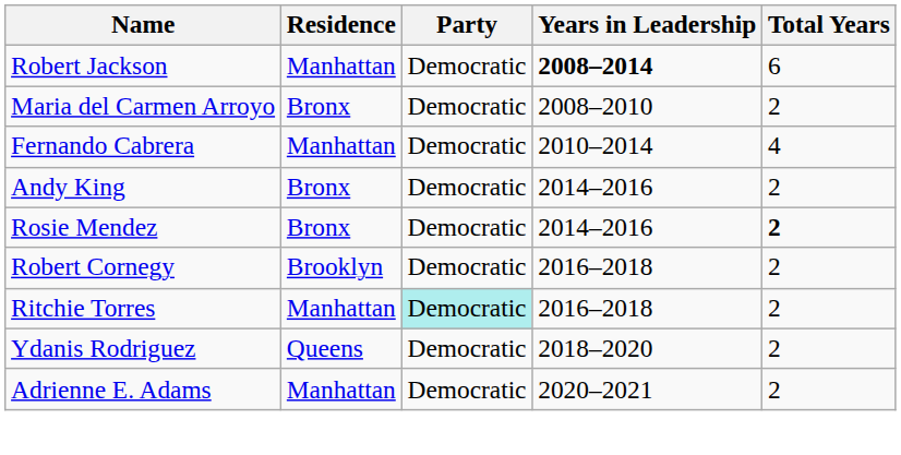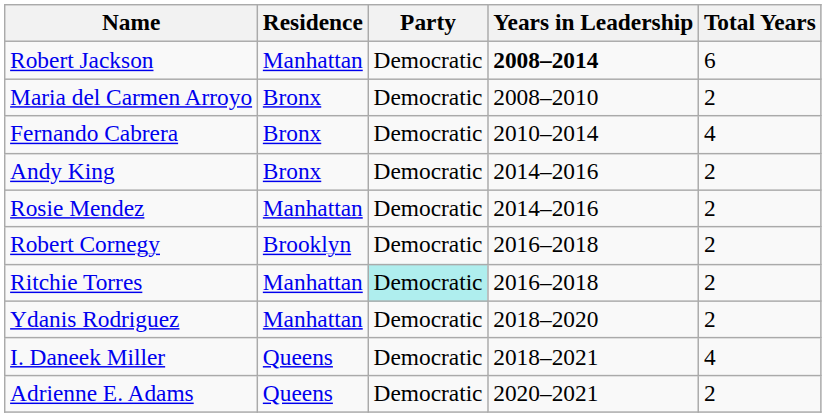Fernando Cabrera | Residence: Manhattan -> Bronx
Rosie Mendez | Residence: Bronx -> Manhattan
Rosie Mendez | Total Years: bold -> normal
Ydanis Rodriguez | Residence: Queens -> Manhattan
+ row: I. Daneek Miller | Queens | Democratic | 2018–2021 | 4
Adrienne E. Adams | Residence: Manhattan -> Queens
